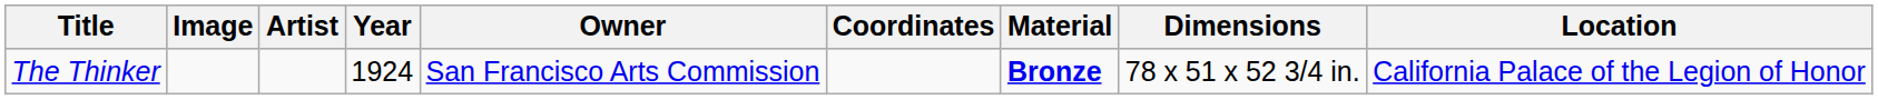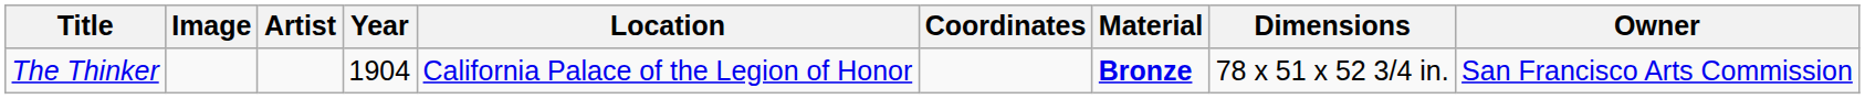columns swapped: Location <-> Owner
The Thinker | Year: 1924 -> 1904
